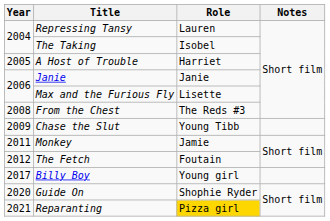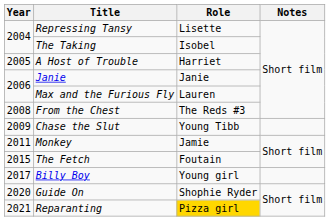Repressing Tansy | Role: Lauren -> Lisette
Max and the Furious Fly | Role: Lisette -> Lauren
The Fetch | Year: 2012 -> 2015
